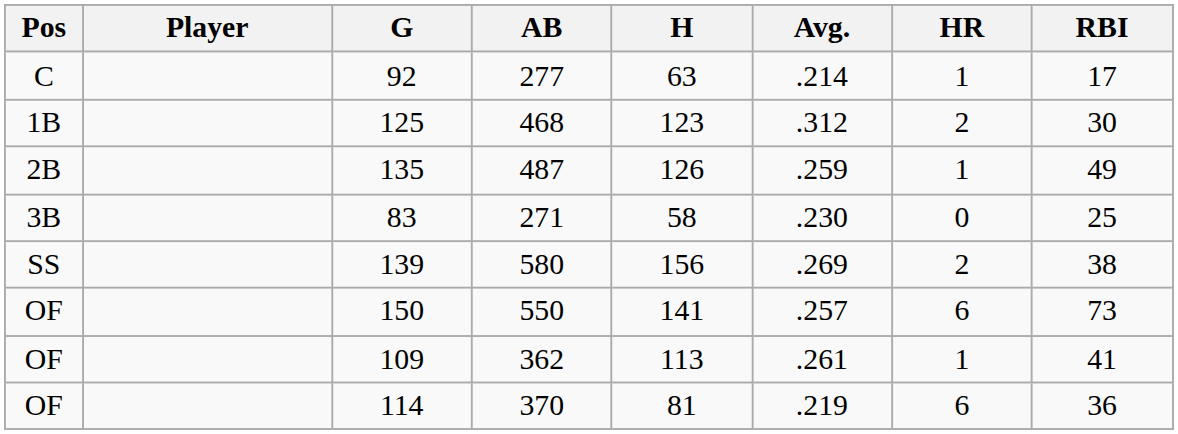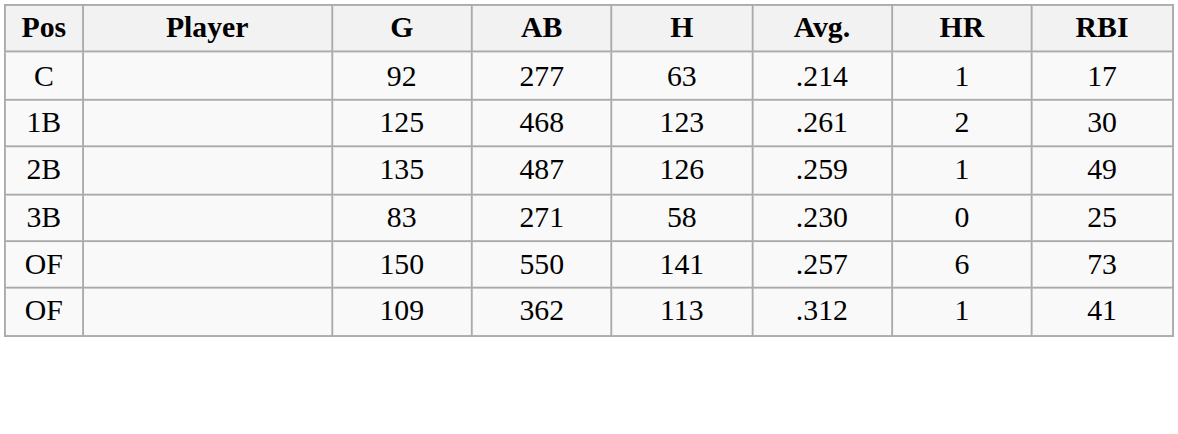125 | Avg.: .312 -> .261
- row: SS | 139 | 580 | 156 | .269 | 2 | 38
109 | Avg.: .261 -> .312
- row: OF | 114 | 370 | 81 | .219 | 6 | 36
